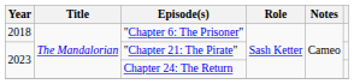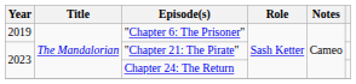"Chapter 6: The Prisoner" | Year: 2018 -> 2019
